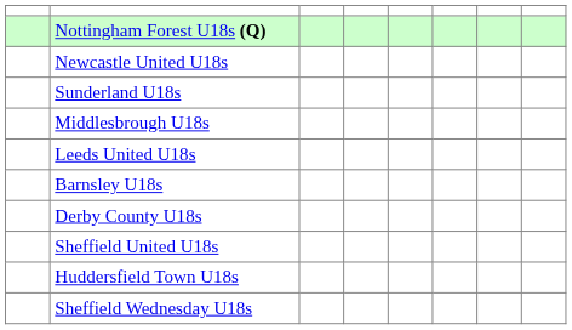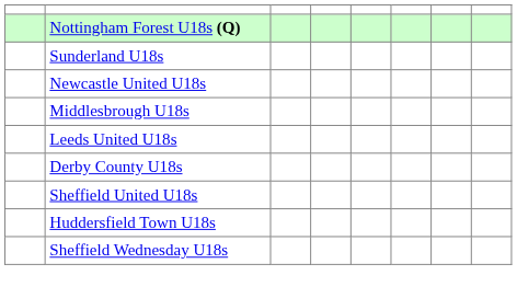rows swapped: Sunderland U18s <-> Newcastle United U18s
- row: Barnsley U18s
